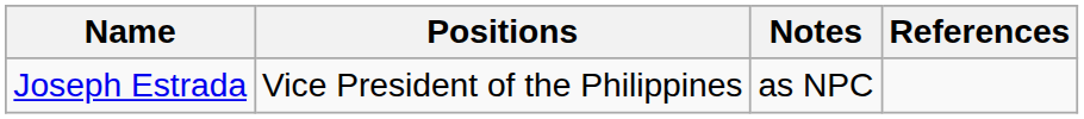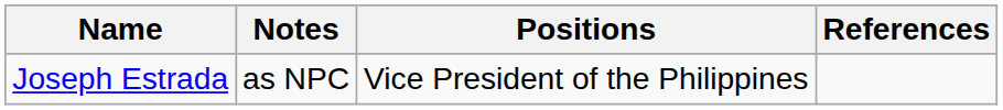columns swapped: Positions <-> Notes
